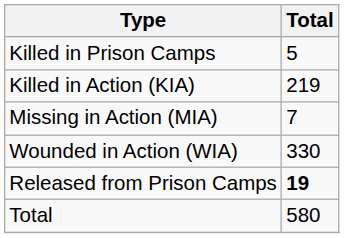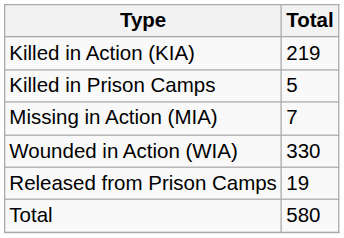rows swapped: Killed in Action (KIA) <-> Killed in Prison Camps
Released from Prison Camps | Total: bold -> normal
